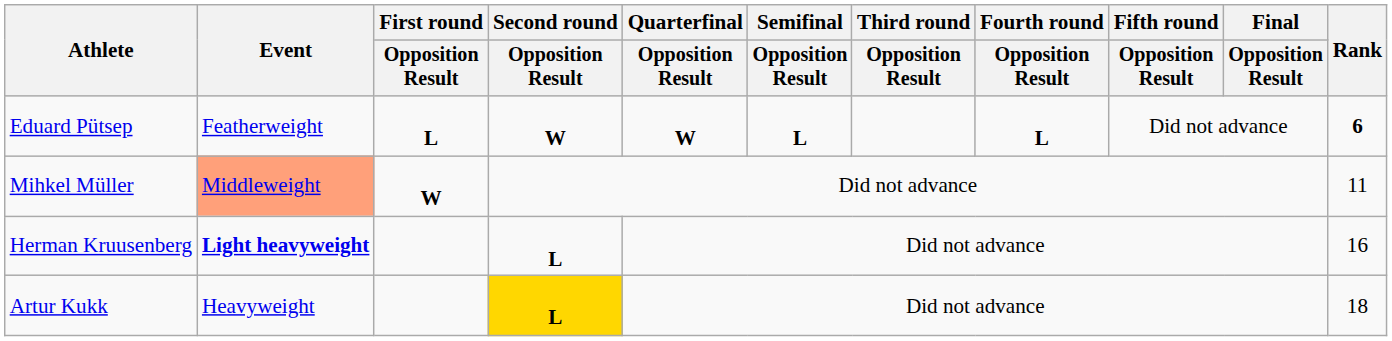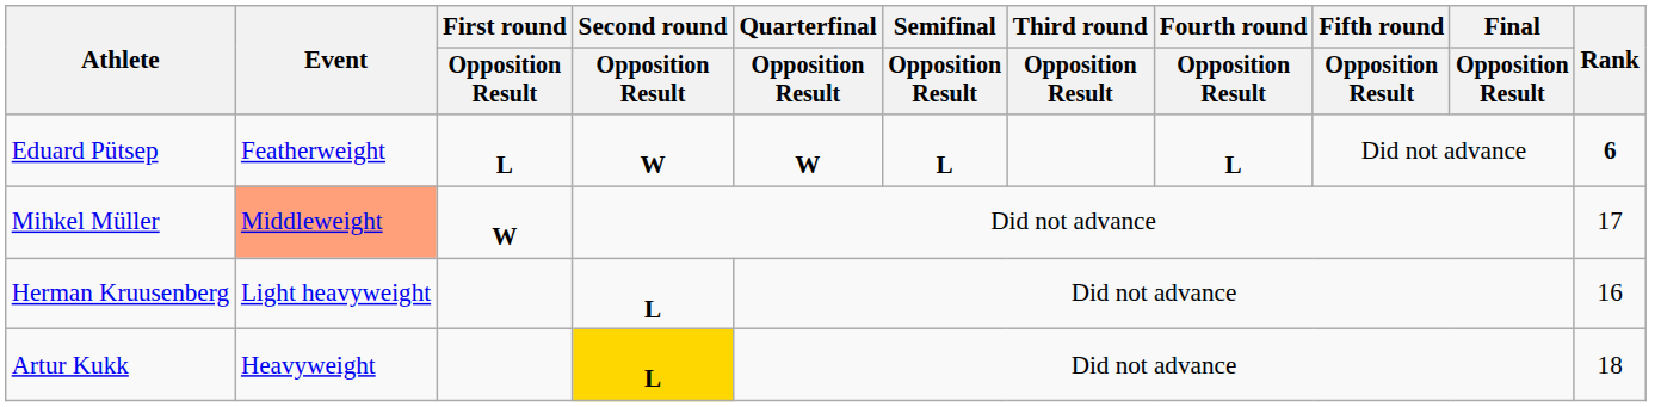Mihkel Müller | Rank: 11 -> 17
Herman Kruusenberg | Event: bold -> normal
